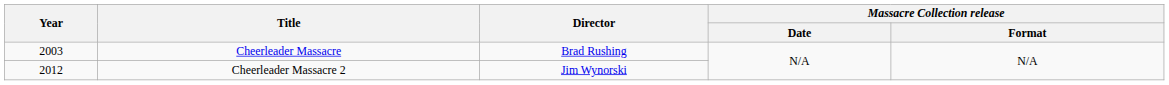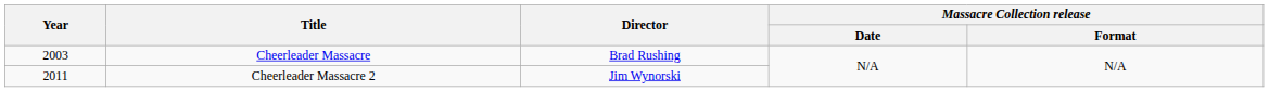Cheerleader Massacre 2 | Year: 2012 -> 2011
